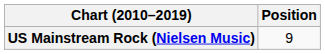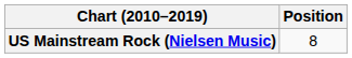US Mainstream Rock (Nielsen Music) | Position: 9 -> 8
